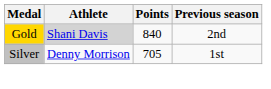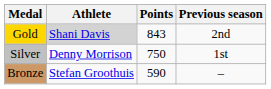Gold | Points: 840 -> 843
Silver | Points: 705 -> 750
+ row: Bronze | Stefan Groothuis | 590 | –
